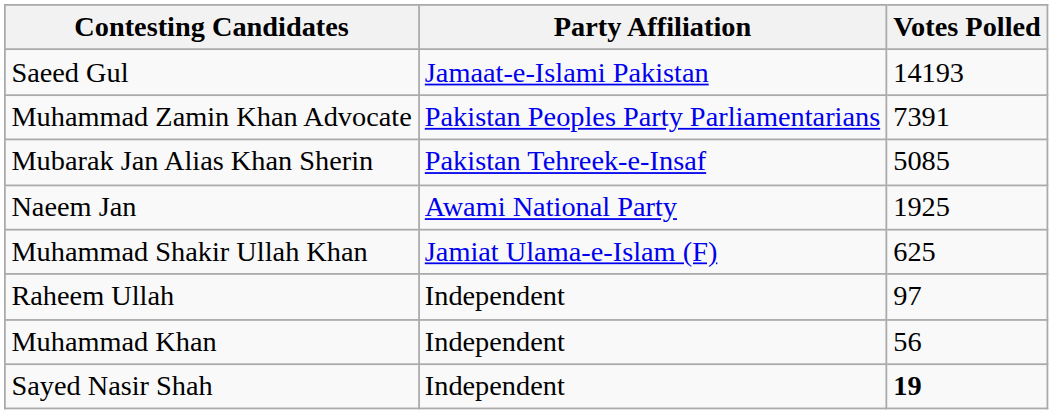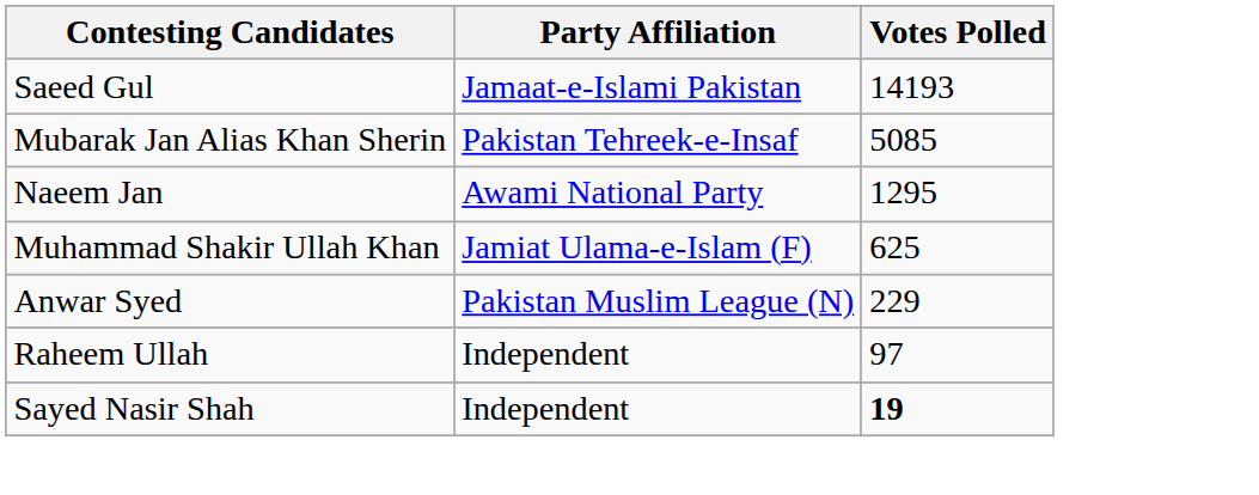- row: Muhammad Zamin Khan Advocate | Pakistan Peoples Party Parliamentarians | 7391
Naeem Jan | Votes Polled: 1925 -> 1295
+ row: Anwar Syed | Pakistan Muslim League (N) | 229
- row: Muhammad Khan | Independent | 56
